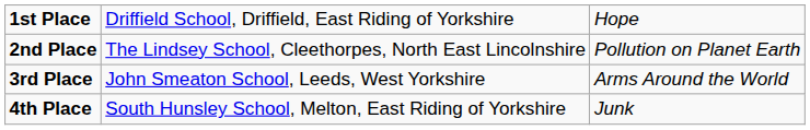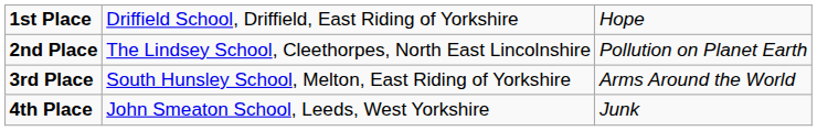3rd Place | column 2: John Smeaton School, Leeds, West Yorkshire -> South Hunsley School, Melton, East Riding of Yorkshire
4th Place | column 2: South Hunsley School, Melton, East Riding of Yorkshire -> John Smeaton School, Leeds, West Yorkshire
